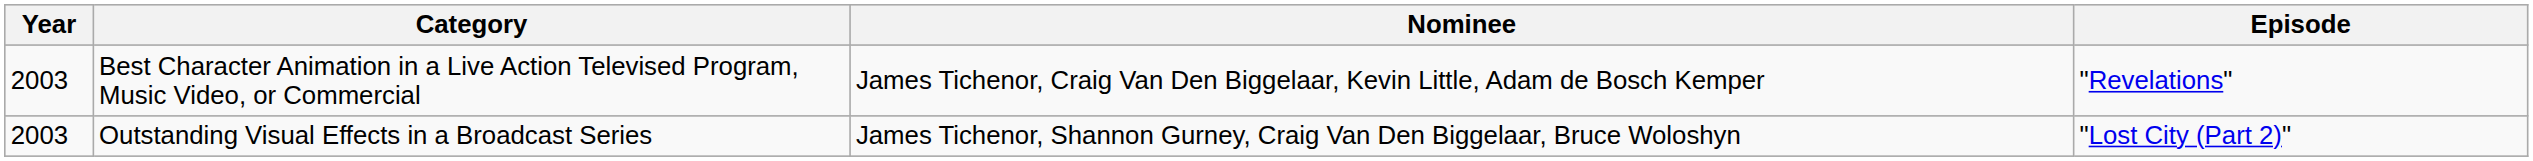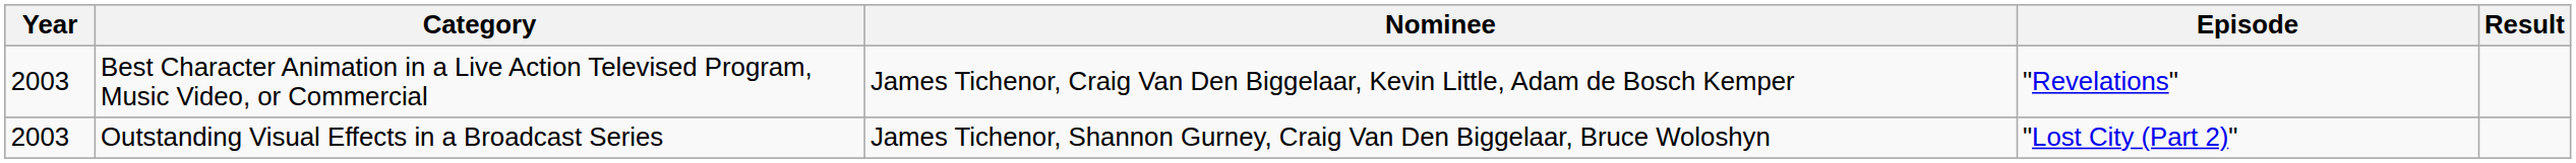+ column: Result
